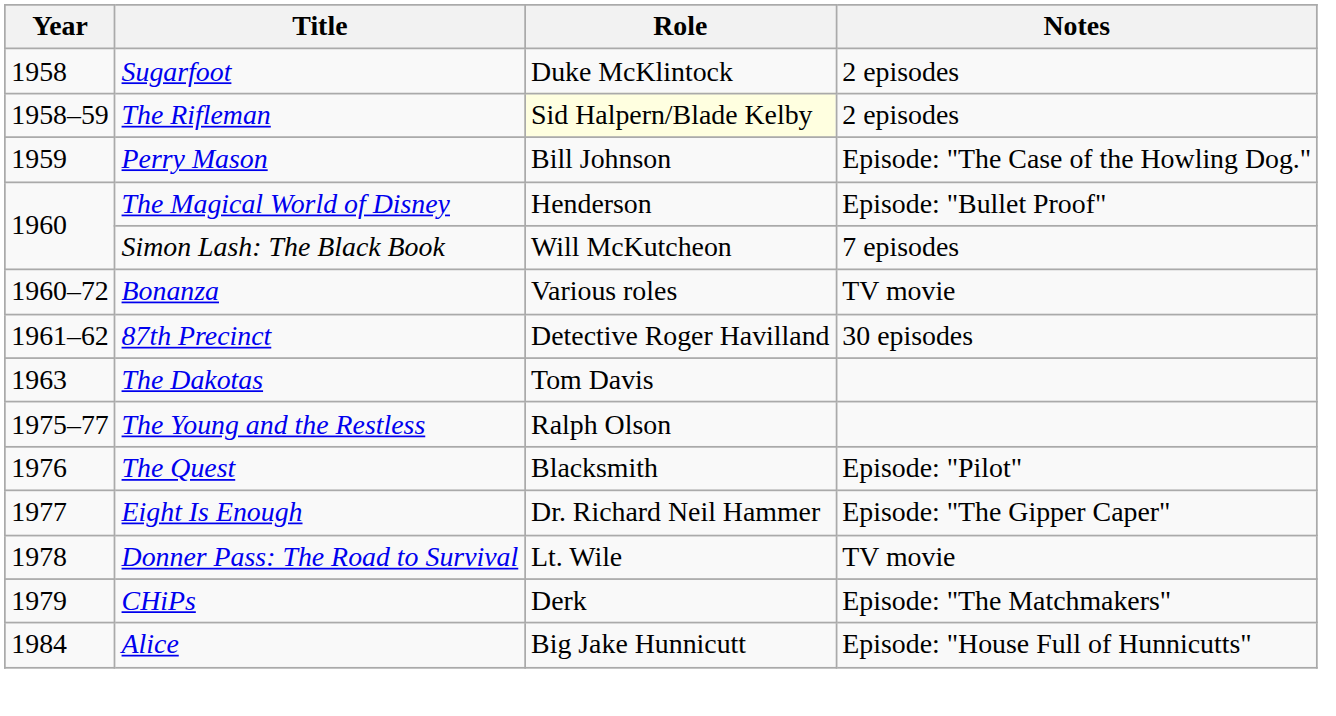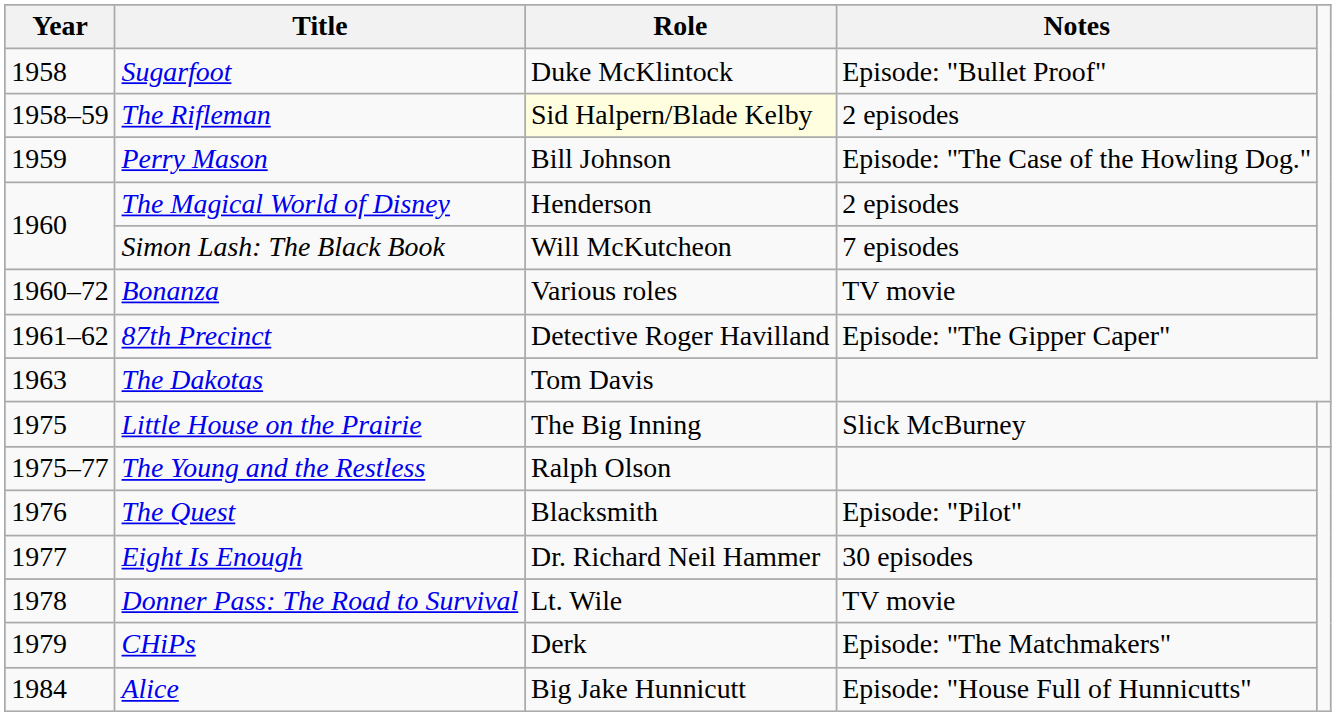Sugarfoot | Notes: 2 episodes -> Episode: "Bullet Proof"
The Magical World of Disney | Notes: Episode: "Bullet Proof" -> 2 episodes
87th Precinct | Notes: 30 episodes -> Episode: "The Gipper Caper"
+ row: 1975 | Little House on the Prairie | The Big Inning | Slick McBurney
Eight Is Enough | Notes: Episode: "The Gipper Caper" -> 30 episodes
